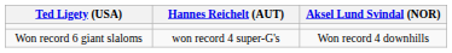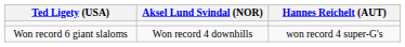columns swapped: Aksel Lund Svindal (NOR) <-> Hannes Reichelt (AUT)
